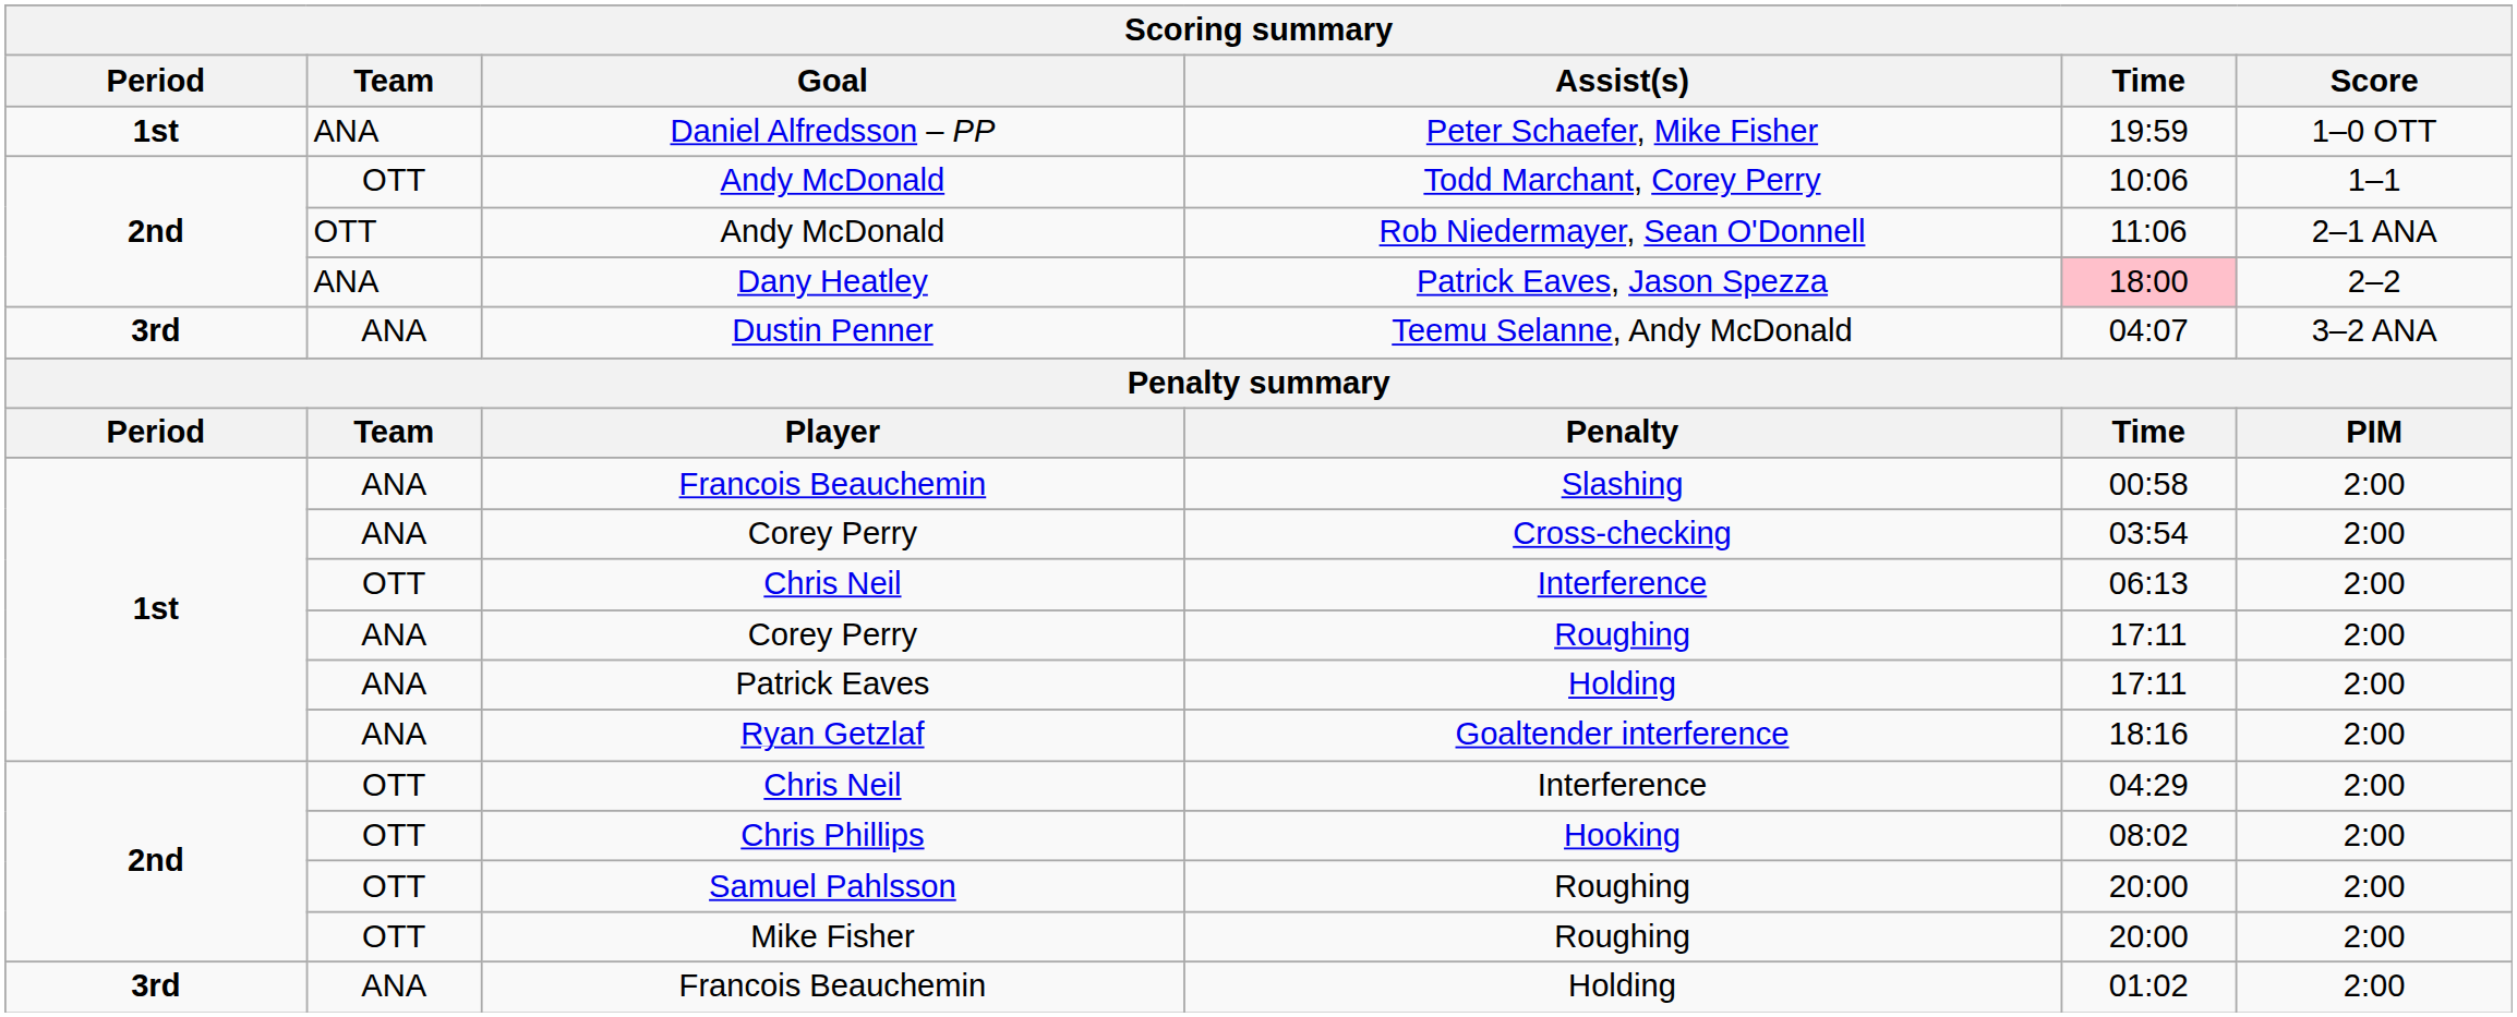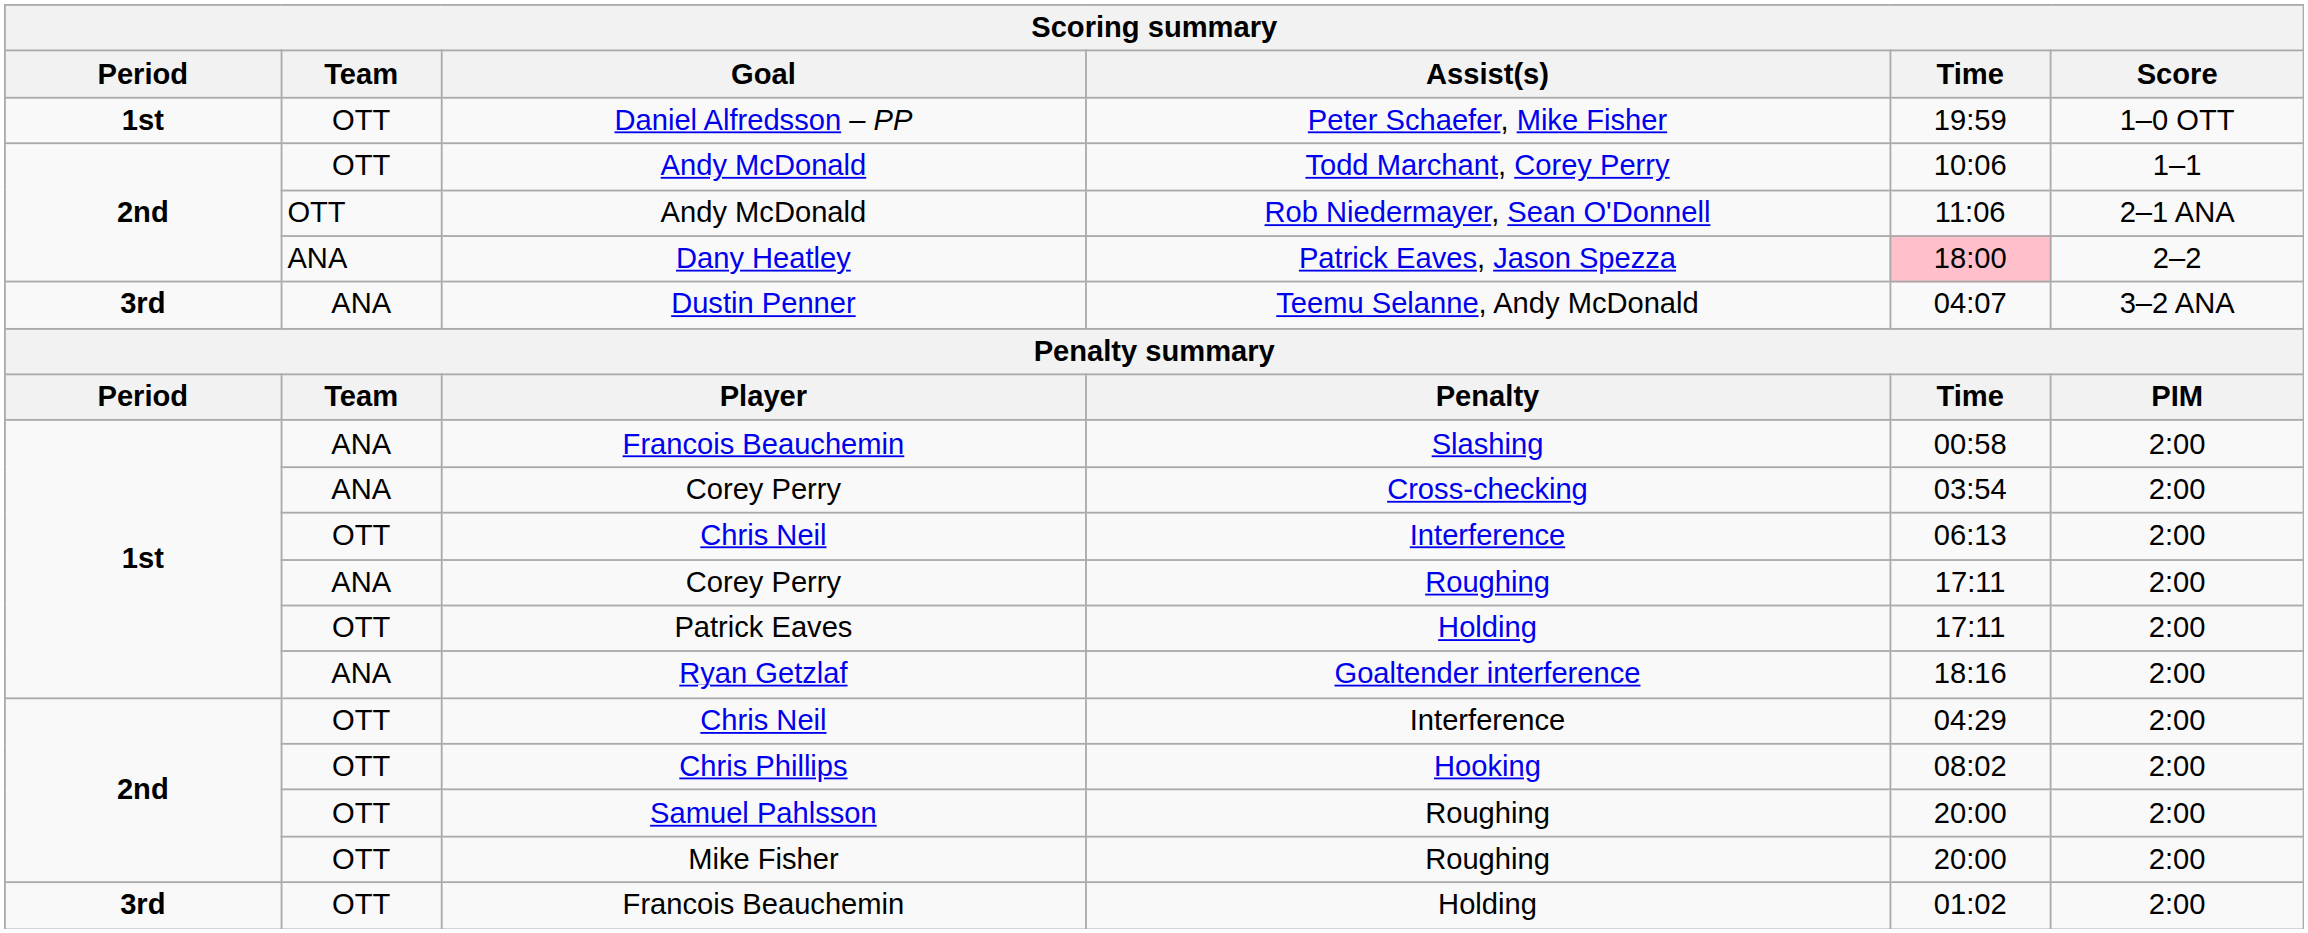Daniel Alfredsson – PP | Team: ANA -> OTT
Patrick Eaves | Team: ANA -> OTT
Francois Beauchemin / Holding | Team: ANA -> OTT
